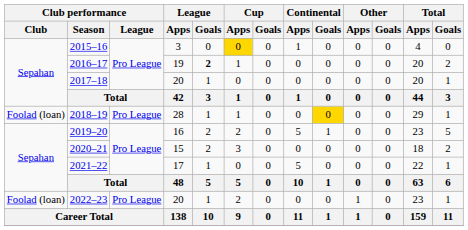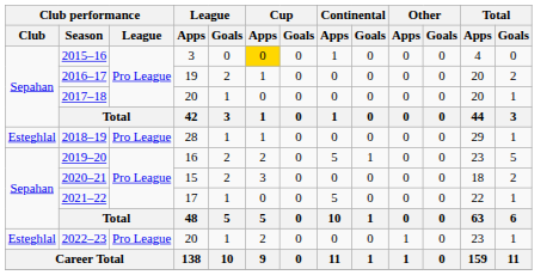2016–17 | League / Goals: bold -> normal
2018–19 | Club performance / Club: Foolad (loan) -> Esteghlal
2018–19 | Continental / Goals: gold background -> no background
2022–23 | Club performance / Club: Foolad (loan) -> Esteghlal
